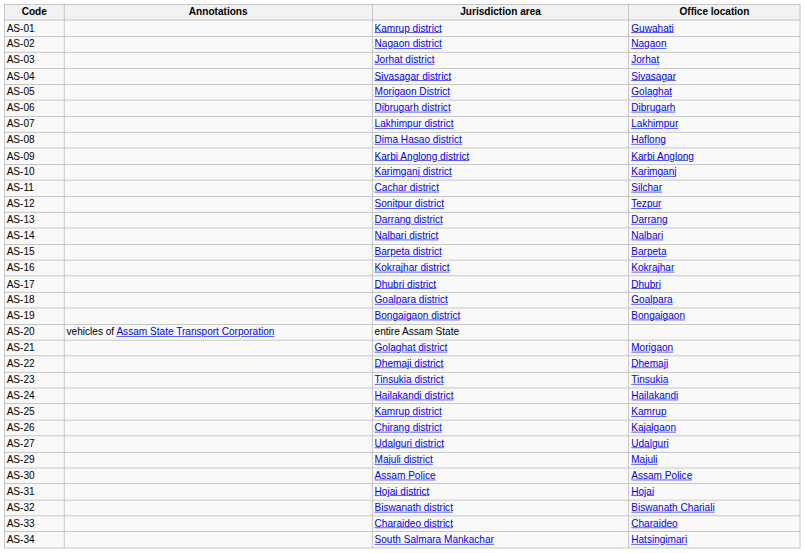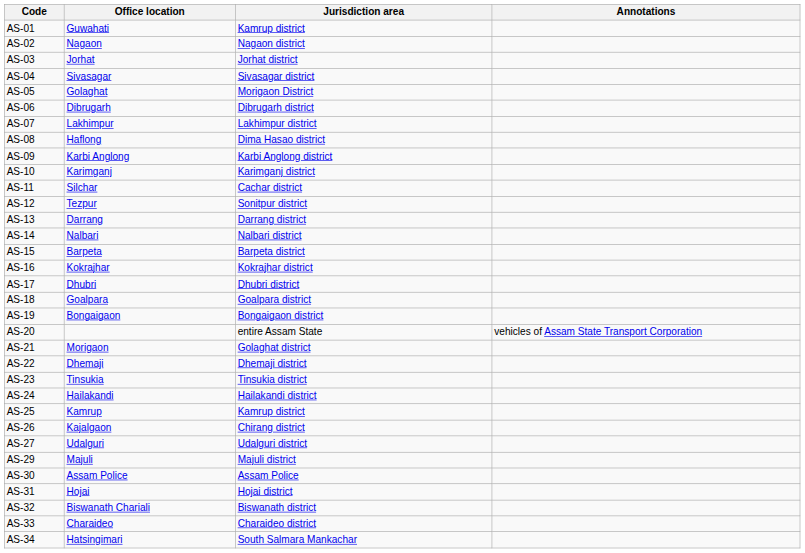columns swapped: Office location <-> Annotations
